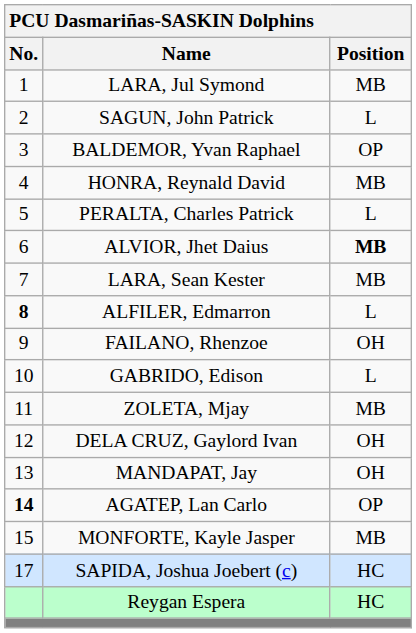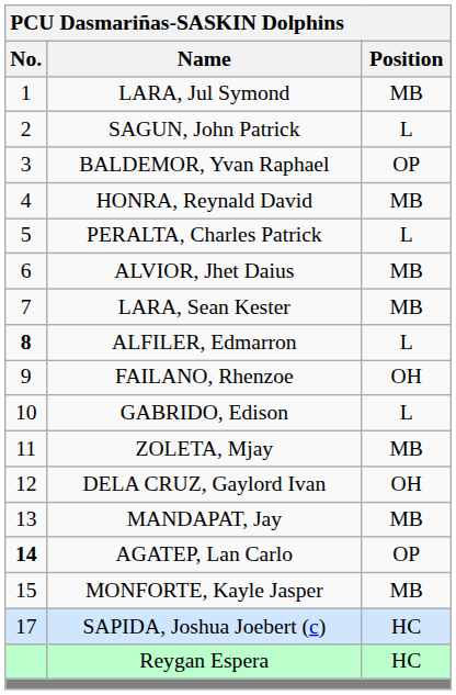ALVIOR, Jhet Daius | Position: bold -> normal
MANDAPAT, Jay | Position: OH -> MB
